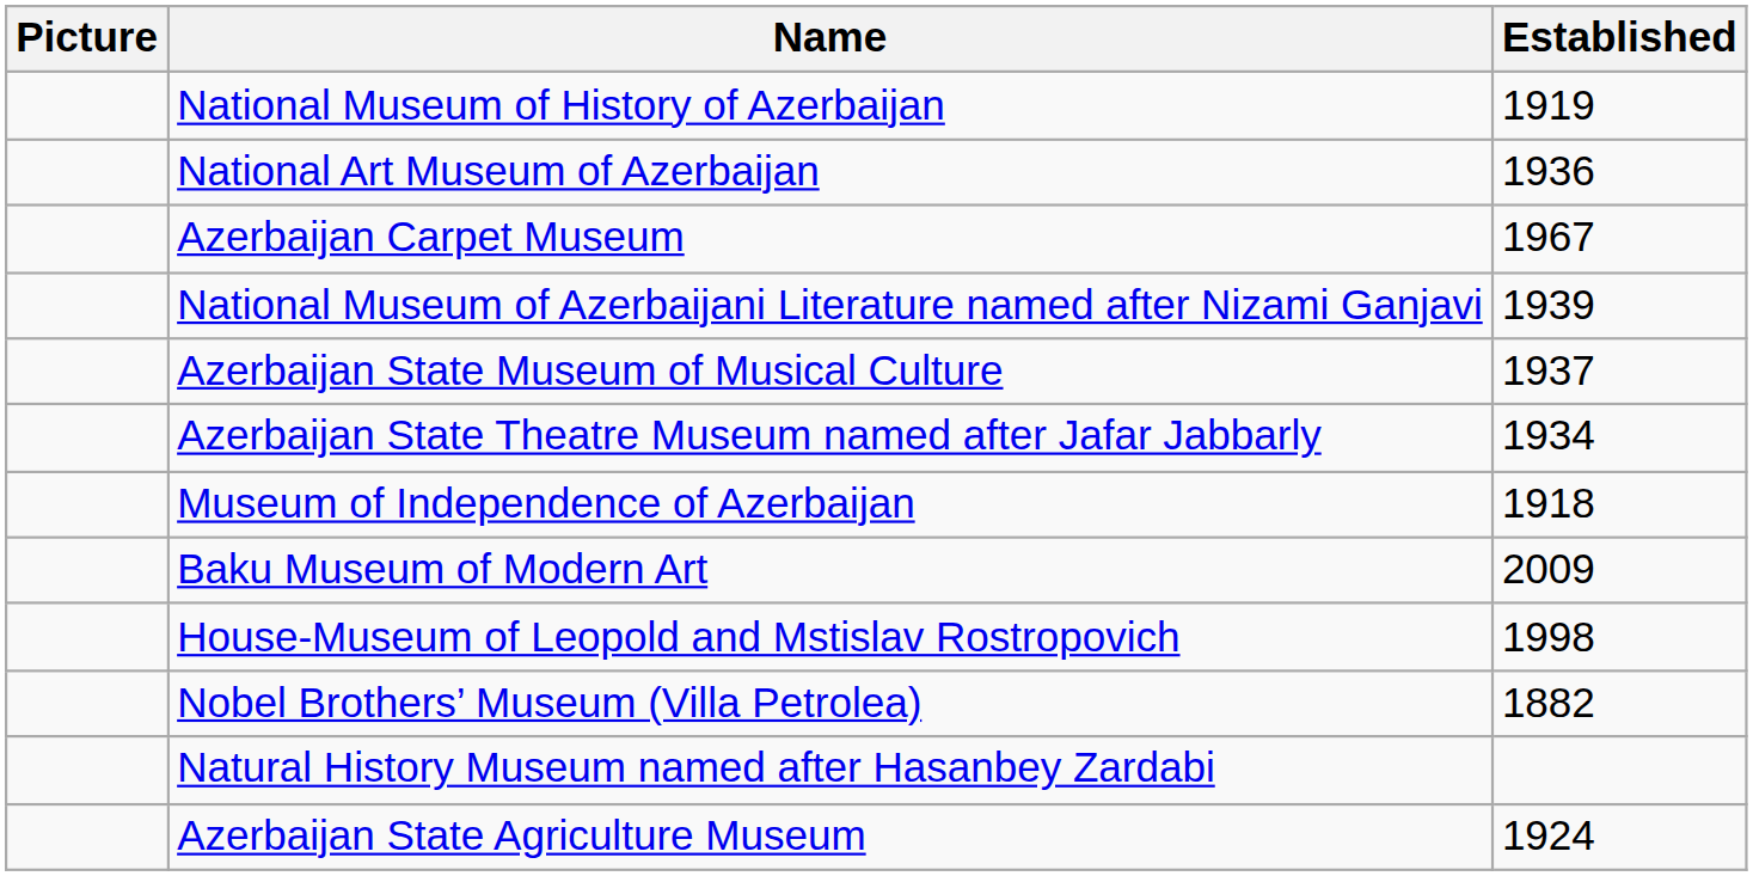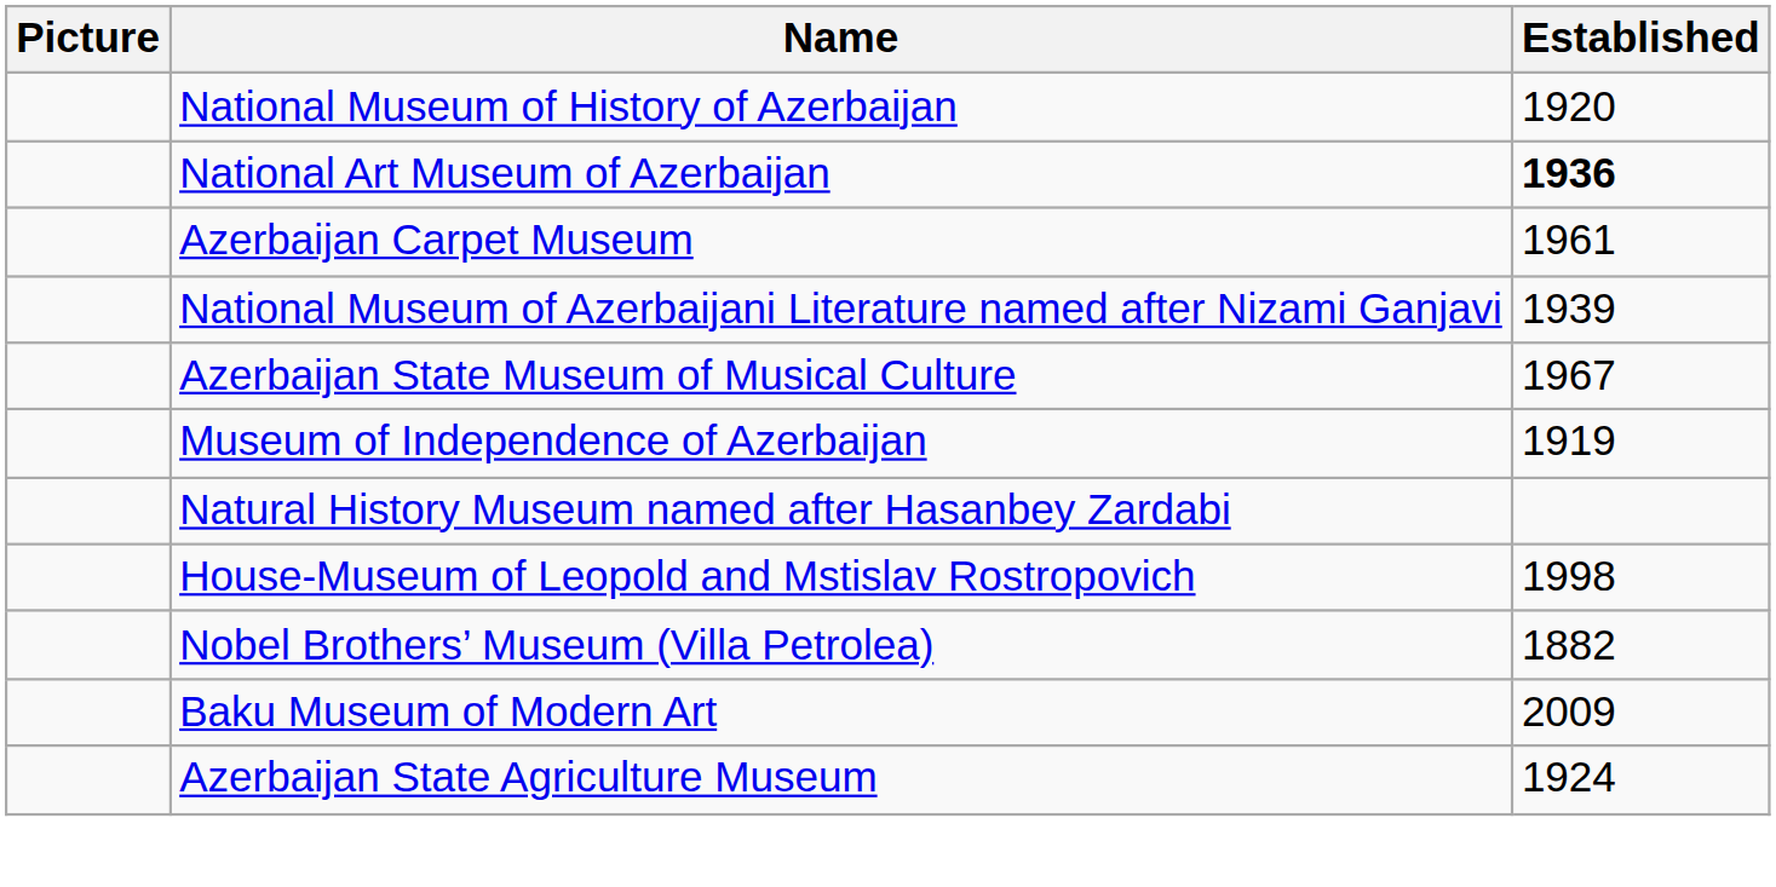National Museum of History of Azerbaijan | Established: 1919 -> 1920
National Art Museum of Azerbaijan | Established: normal -> bold
Azerbaijan Carpet Museum | Established: 1967 -> 1961
Azerbaijan State Museum of Musical Culture | Established: 1937 -> 1967
- row: Azerbaijan State Theatre Museum named after Jafar Jabbarly | 1934
Museum of Independence of Azerbaijan | Established: 1918 -> 1919
rows swapped: Baku Museum of Modern Art <-> Natural History Museum named after Hasanbey Zardabi
